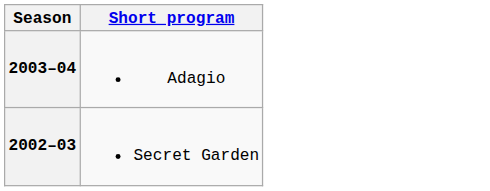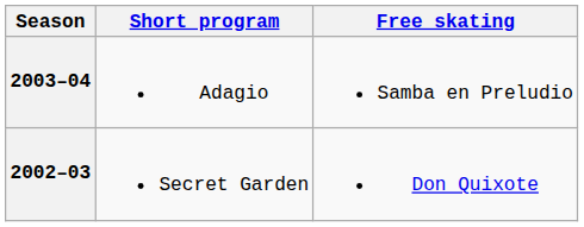+ column: Free skating | Samba en Preludio | Don Quixote
